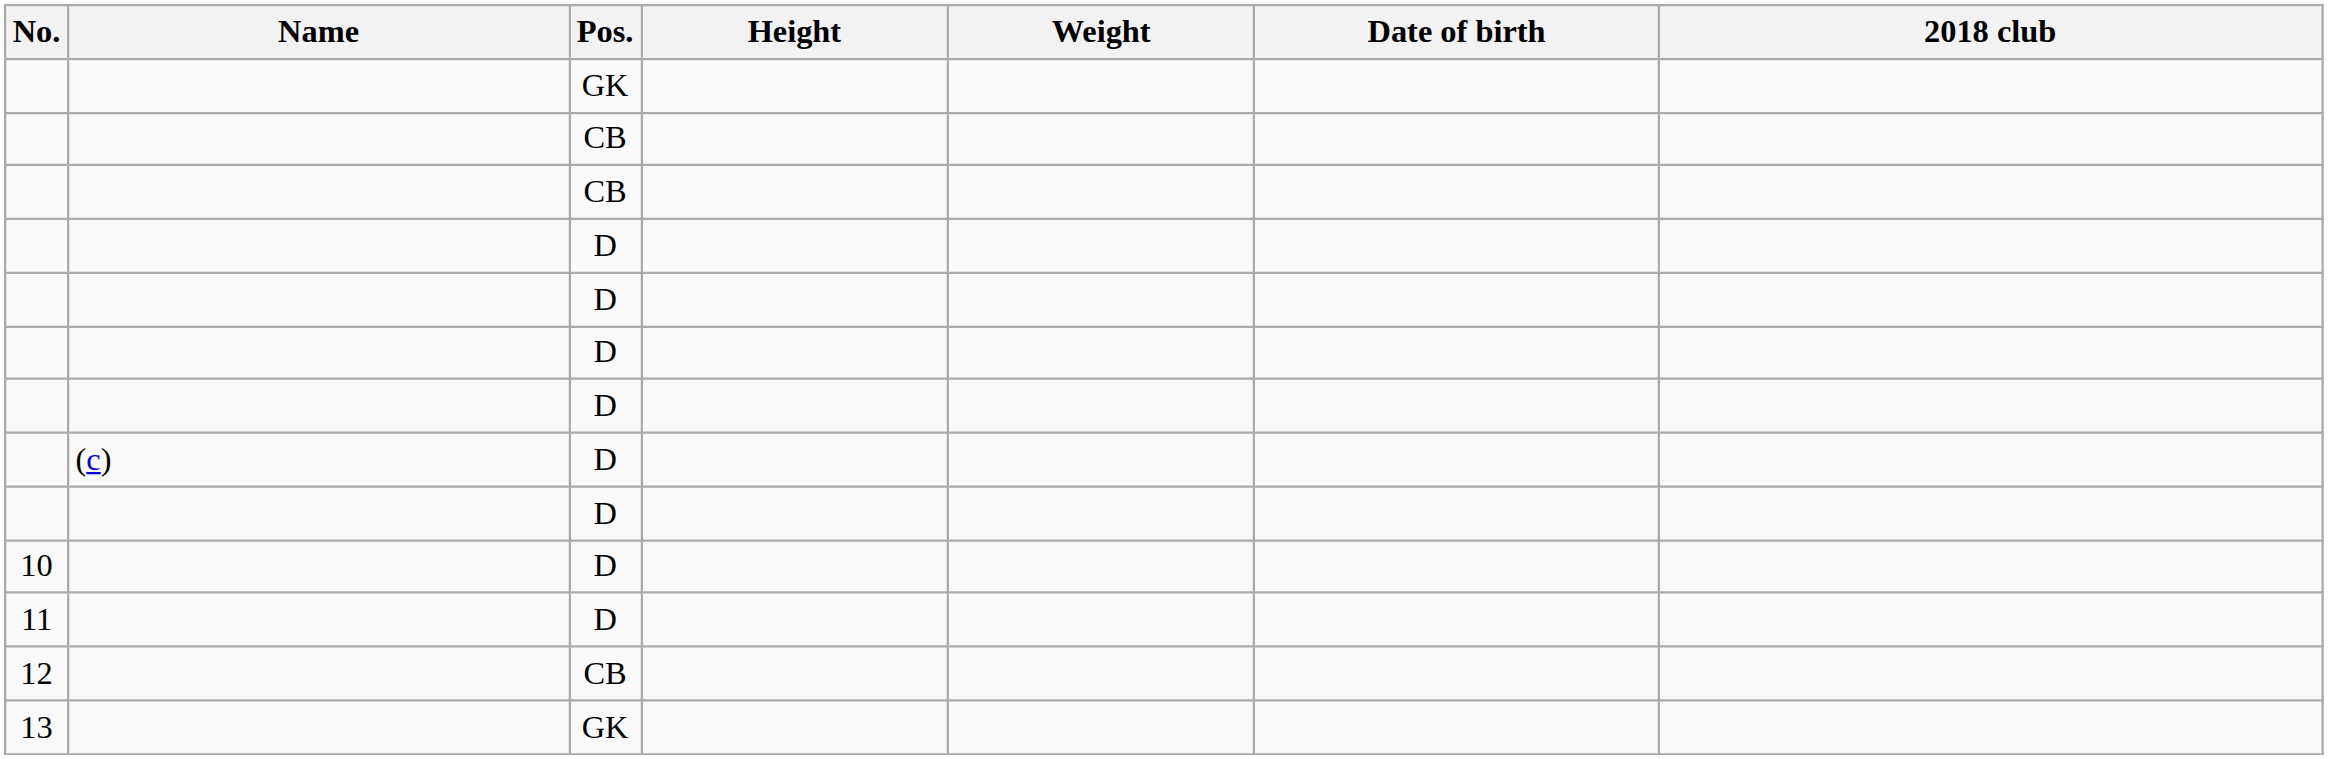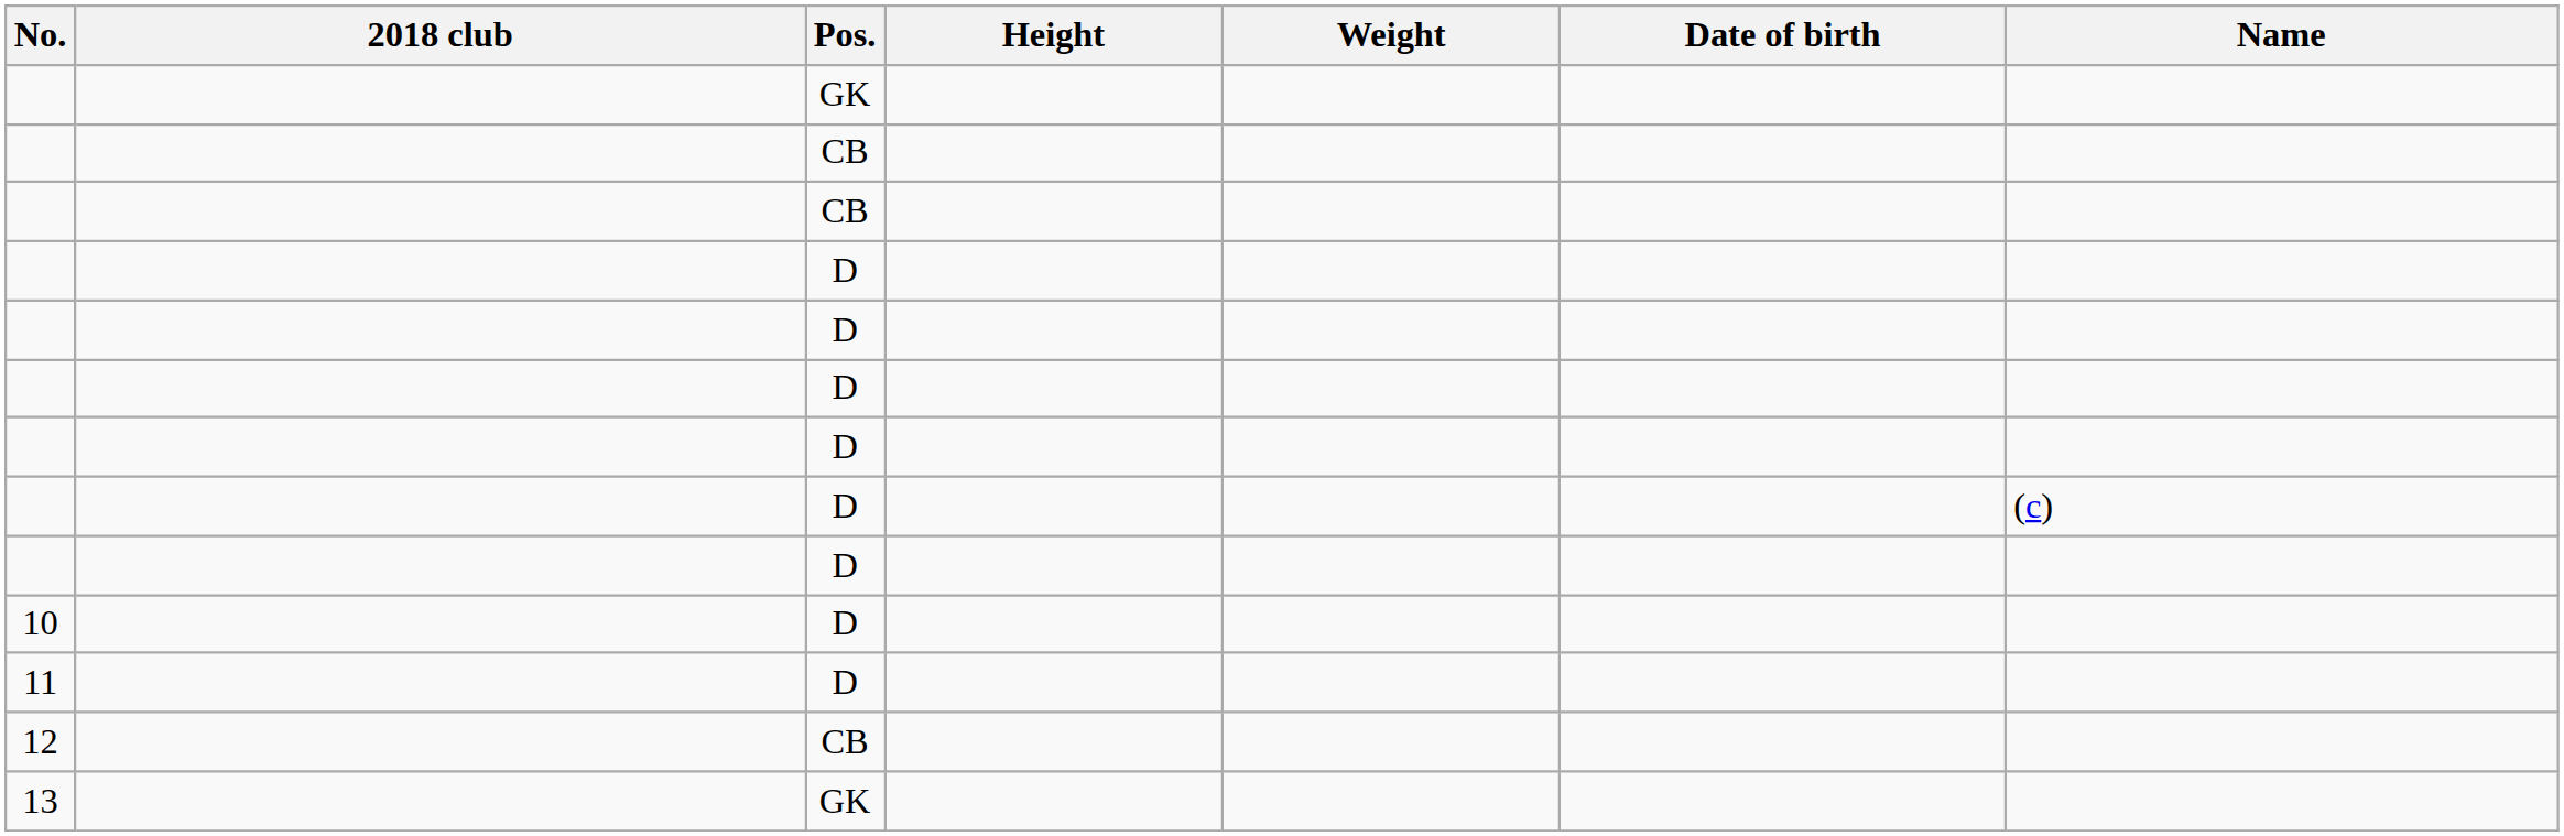columns swapped: Name <-> 2018 club
